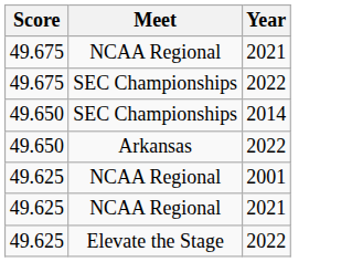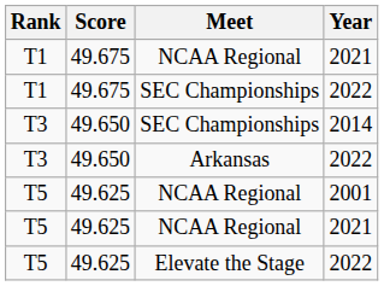+ column: Rank | T1 | T1 | T3 | T3 | T5 | T5 | T5
